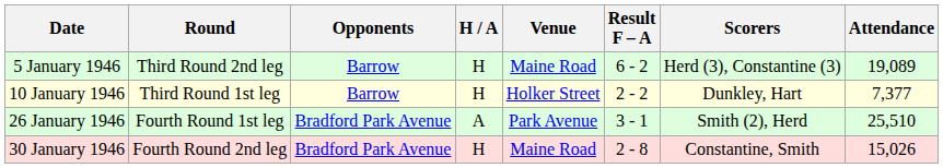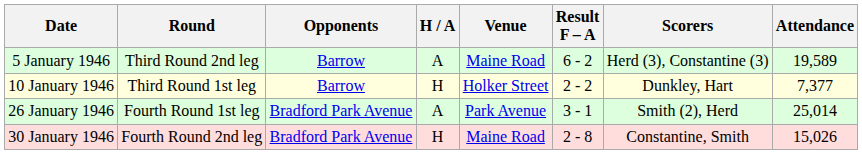5 January 1946 | H / A: H -> A
5 January 1946 | Attendance: 19,089 -> 19,589
26 January 1946 | Attendance: 25,510 -> 25,014
